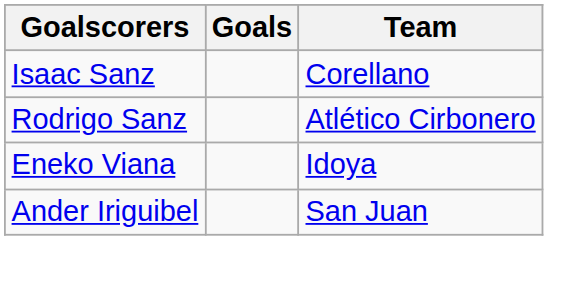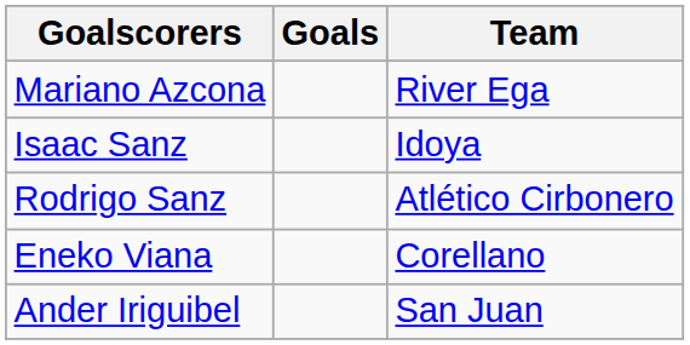+ row: Mariano Azcona | River Ega
Isaac Sanz | Team: Corellano -> Idoya
Eneko Viana | Team: Idoya -> Corellano
